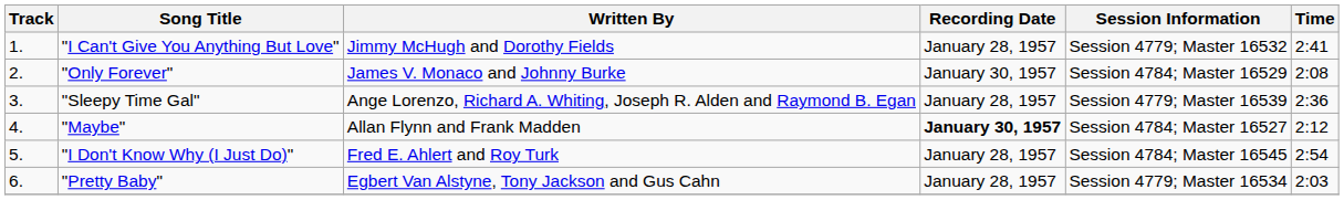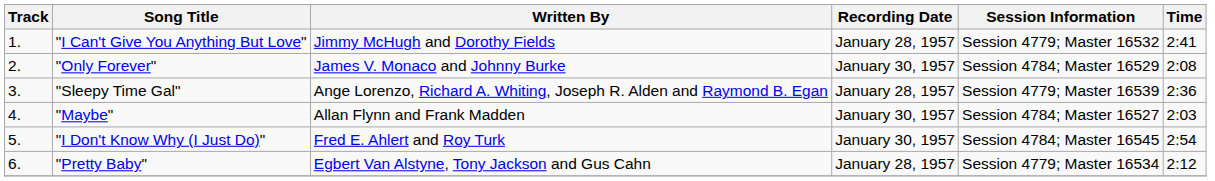"Maybe" | Recording Date: bold -> normal
"Maybe" | Time: 2:12 -> 2:03
"I Don't Know Why (I Just Do)" | Recording Date: January 28, 1957 -> January 30, 1957
"Pretty Baby" | Time: 2:03 -> 2:12
